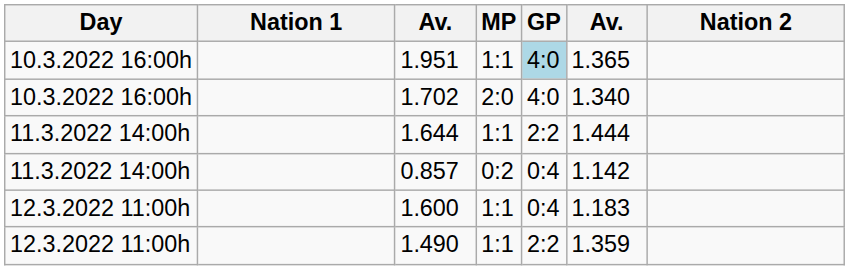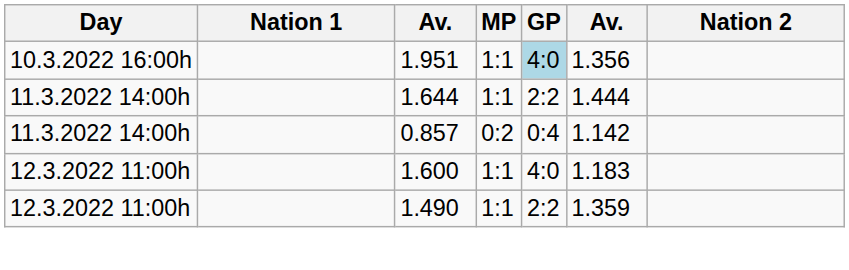1.951 | column 6: 1.365 -> 1.356
- row: 10.3.2022 16:00h | 1.702 | 2:0 | 4:0 | 1.340
1.600 | GP: 0:4 -> 4:0
